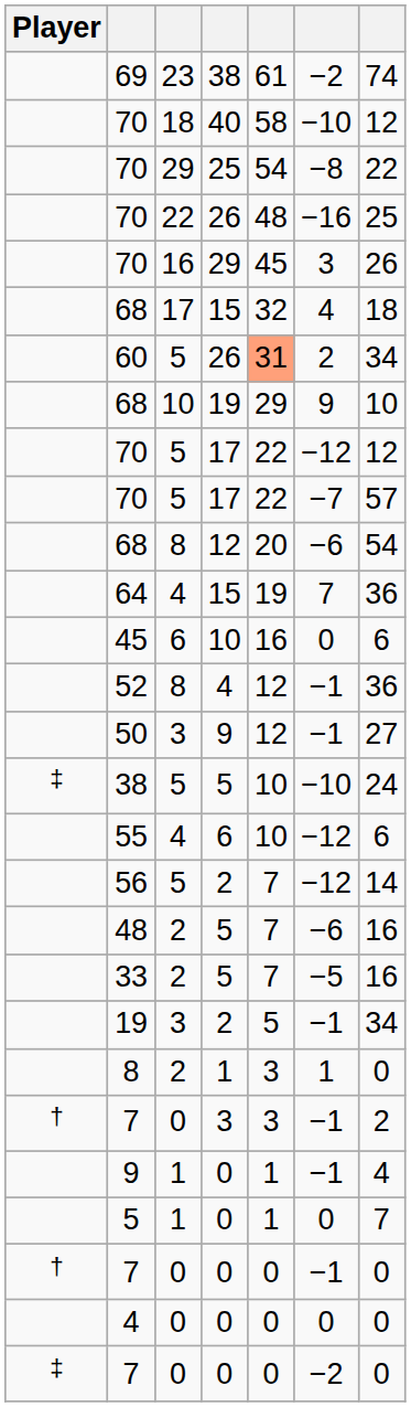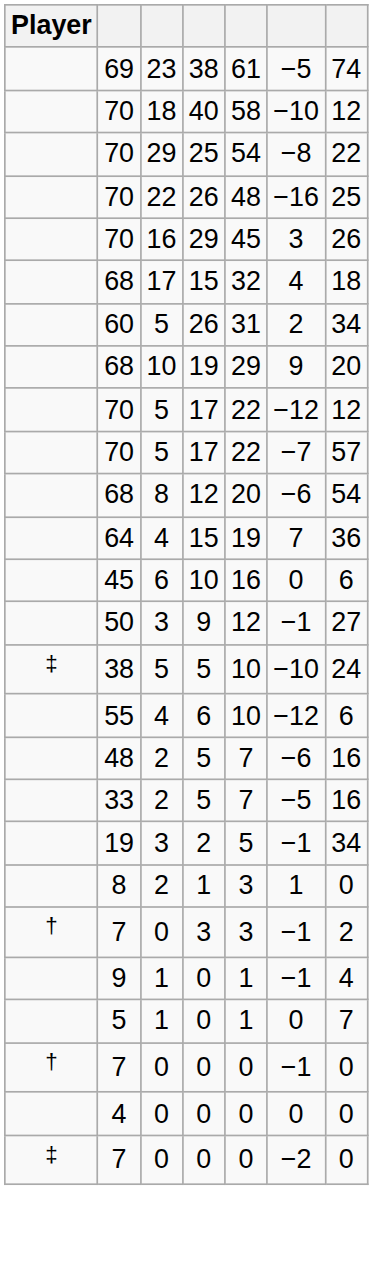69 | column 6: −2 -> −5
60 | column 5: lightsalmon background -> no background
68 / 19 | column 7: 10 -> 20
- row: 52 | 8 | 4 | 12 | −1 | 36
- row: 56 | 5 | 2 | 7 | −12 | 14
